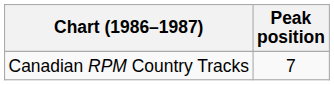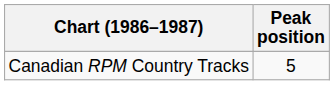Canadian RPM Country Tracks | Peak position: 7 -> 5
